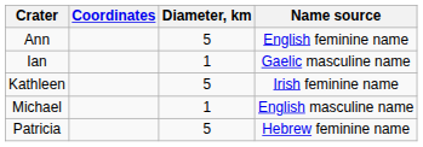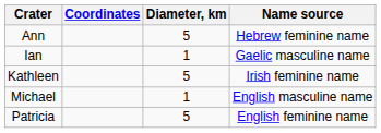Ann | Name source: English feminine name -> Hebrew feminine name
Patricia | Name source: Hebrew feminine name -> English feminine name
